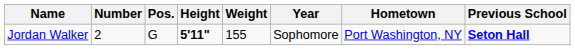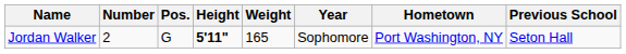Jordan Walker | Weight: 155 -> 165
Jordan Walker | Previous School: bold -> normal
